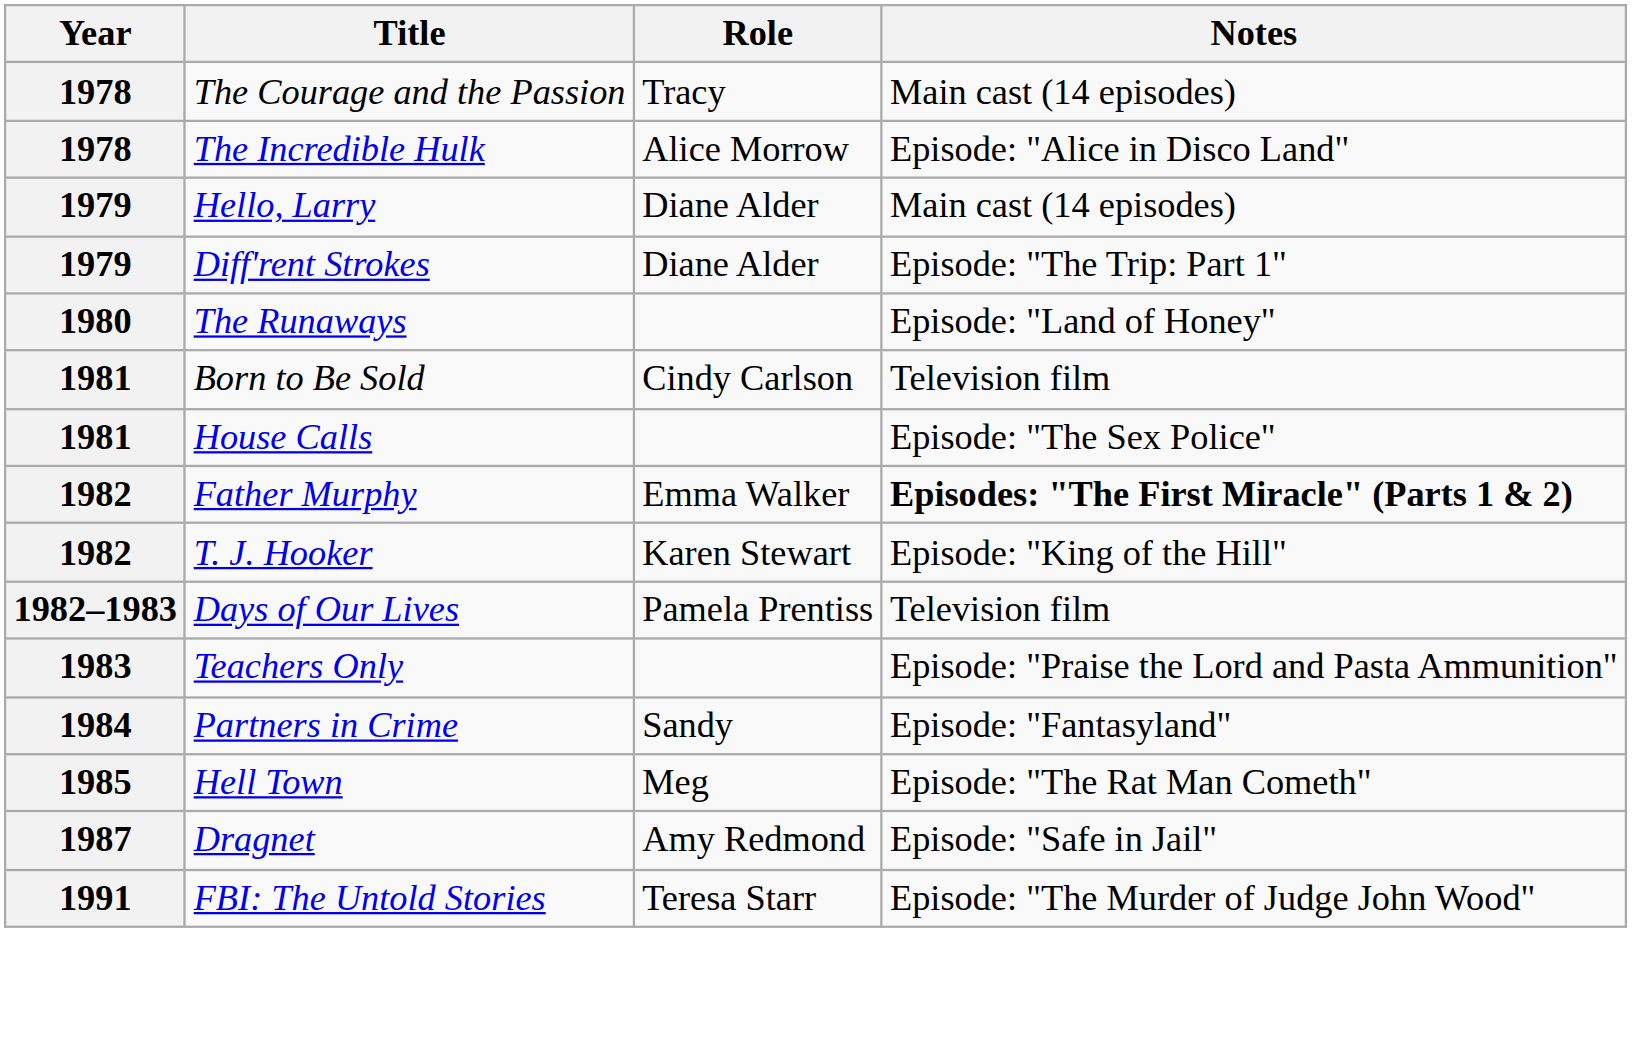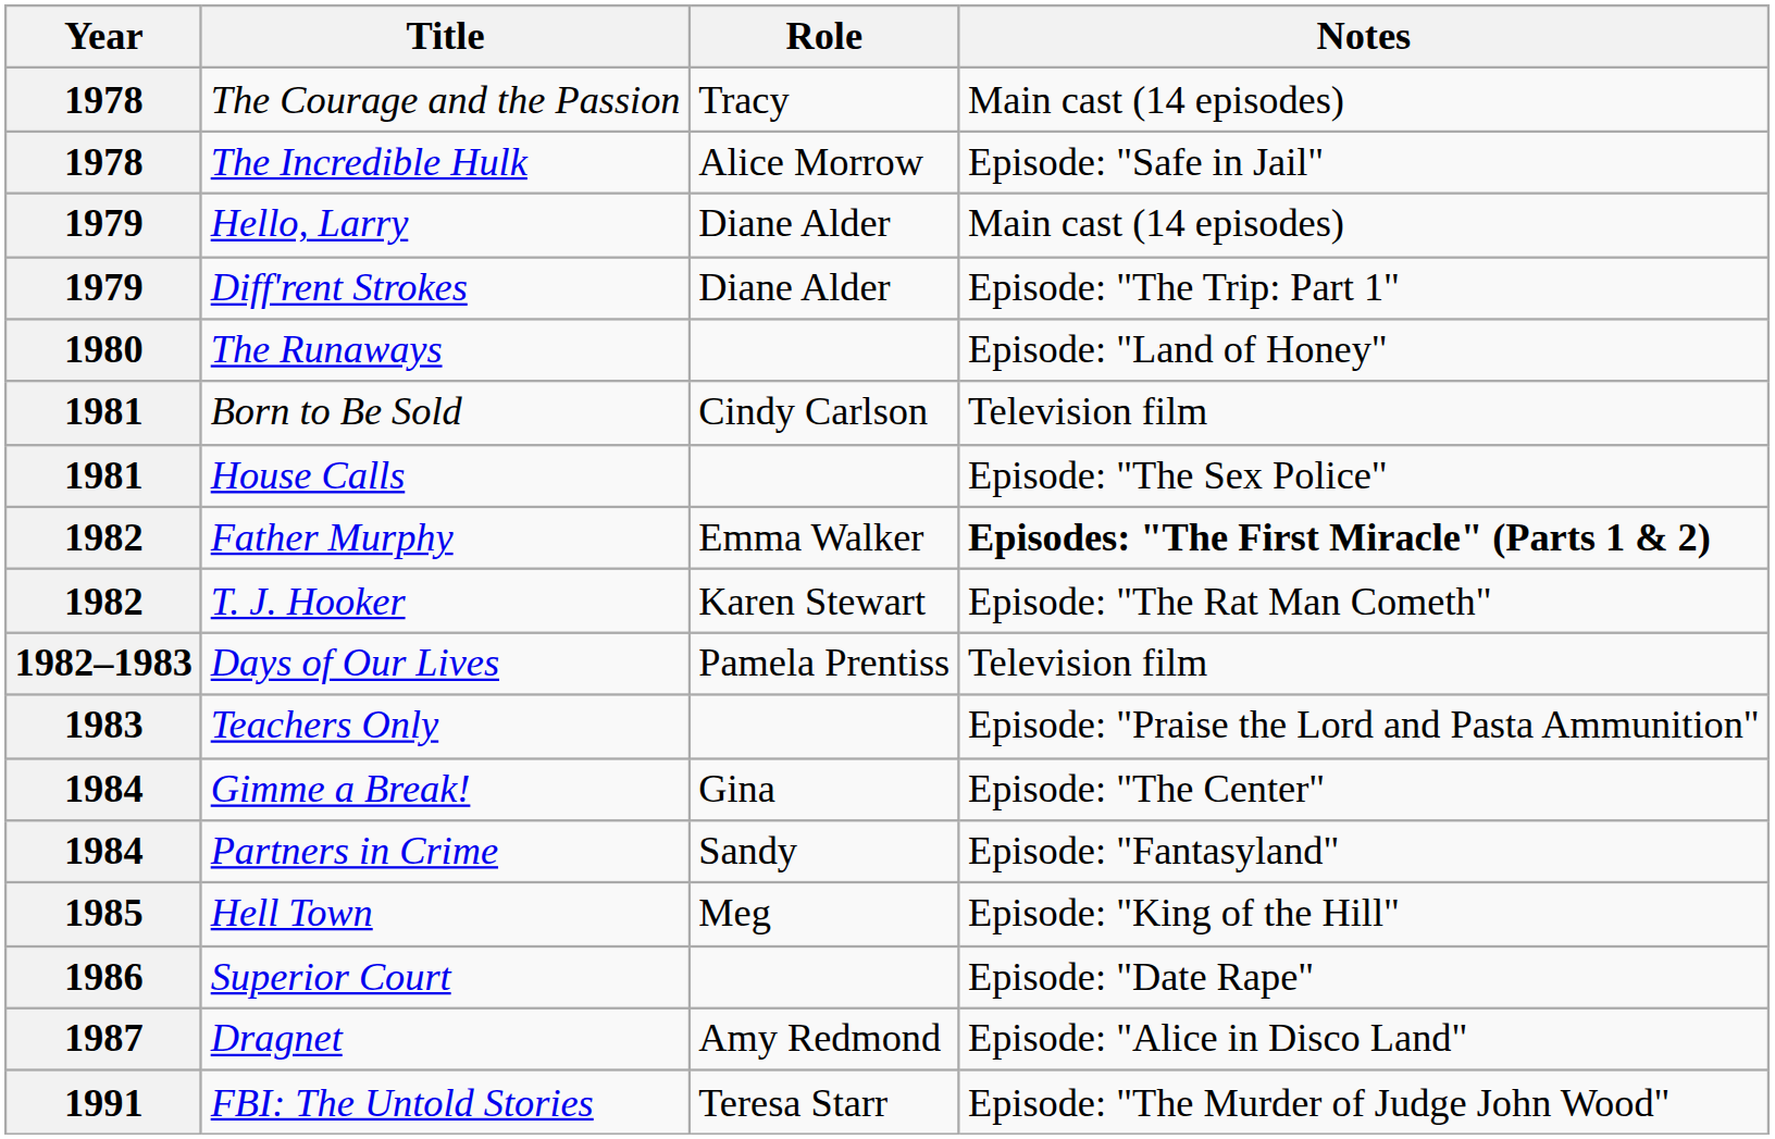The Incredible Hulk | Notes: Episode: "Alice in Disco Land" -> Episode: "Safe in Jail"
T. J. Hooker | Notes: Episode: "King of the Hill" -> Episode: "The Rat Man Cometh"
+ row: 1984 | Gimme a Break! | Gina | Episode: "The Center"
Hell Town | Notes: Episode: "The Rat Man Cometh" -> Episode: "King of the Hill"
+ row: 1986 | Superior Court | Episode: "Date Rape"
Dragnet | Notes: Episode: "Safe in Jail" -> Episode: "Alice in Disco Land"
